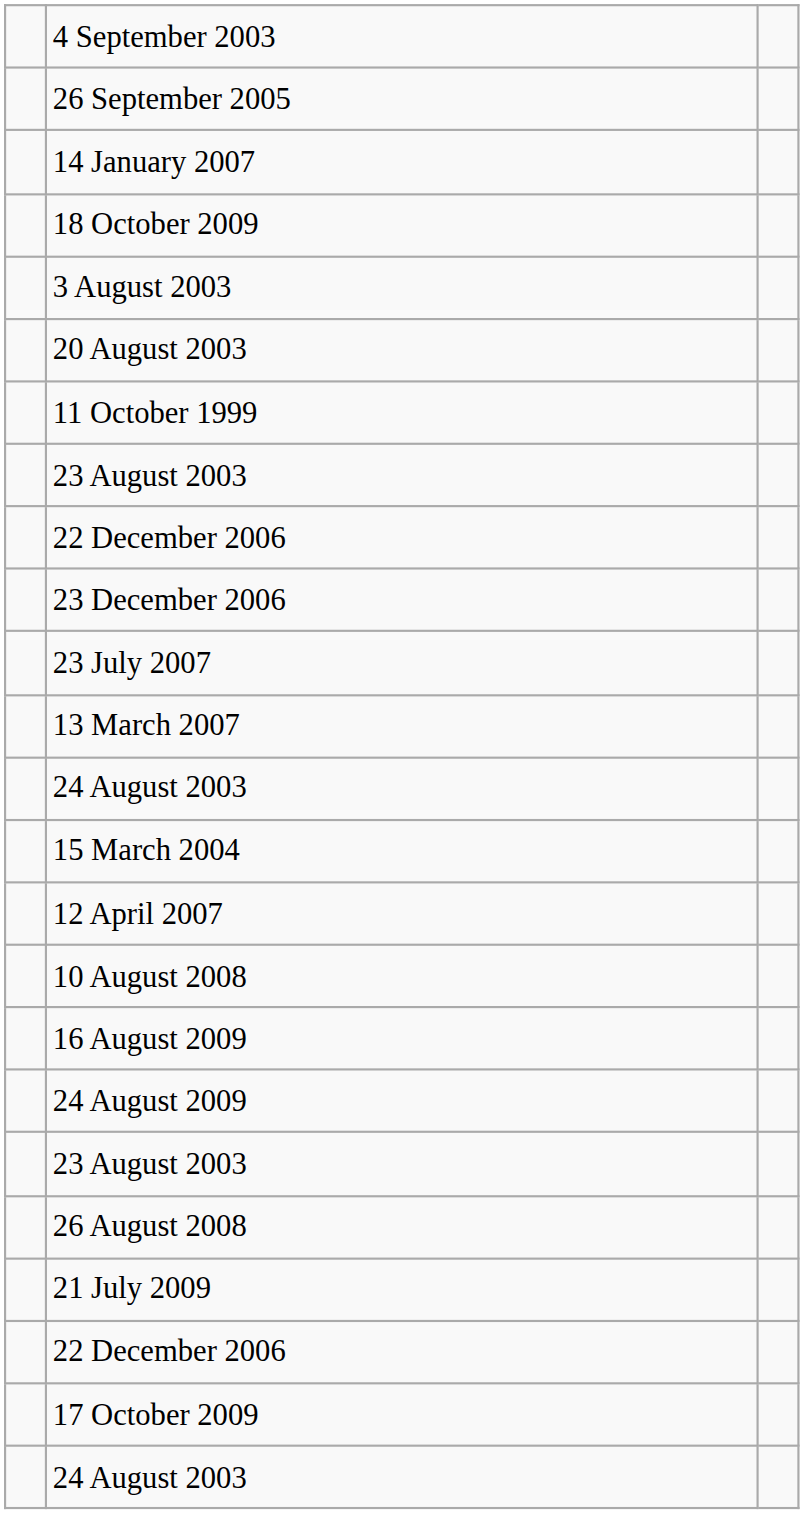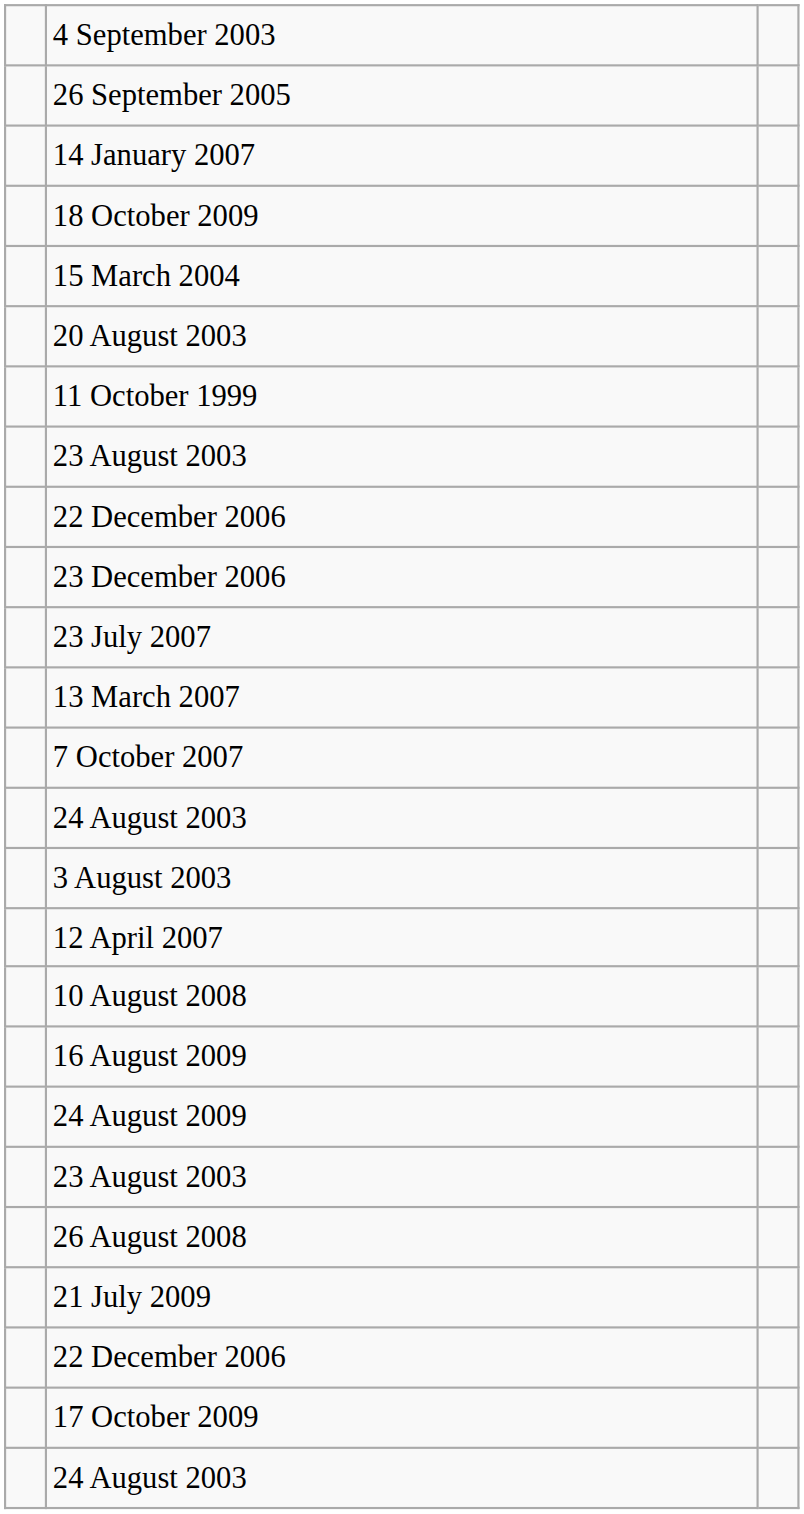rows swapped: 3 August 2003 <-> 15 March 2004
+ row: 7 October 2007
